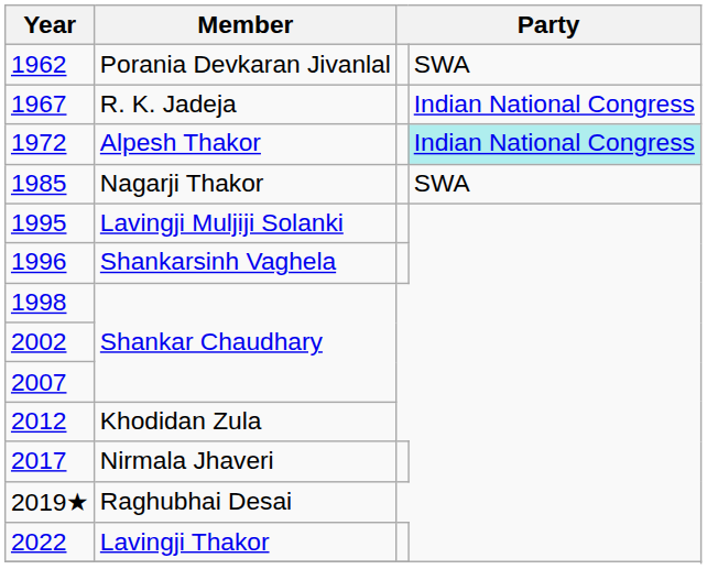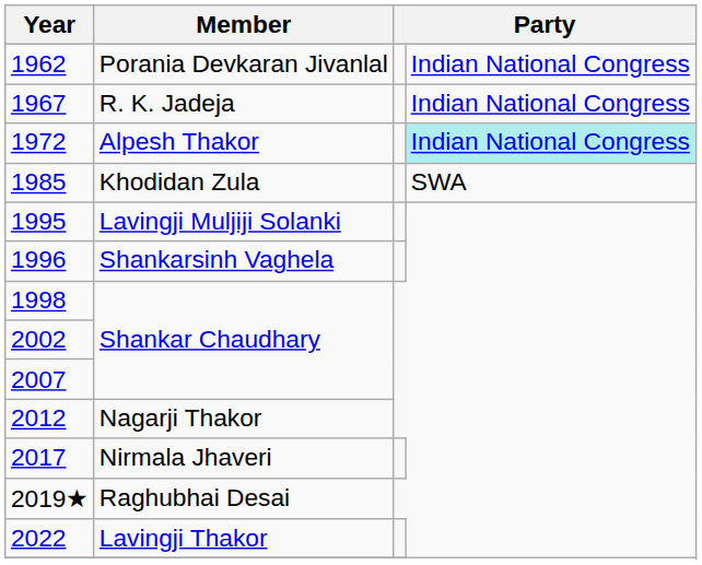1962 | column 4: SWA -> Indian National Congress
1985 | Member: Nagarji Thakor -> Khodidan Zula
2012 | Member: Khodidan Zula -> Nagarji Thakor
